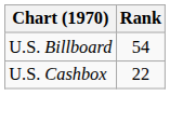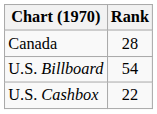+ row: Canada | 28
